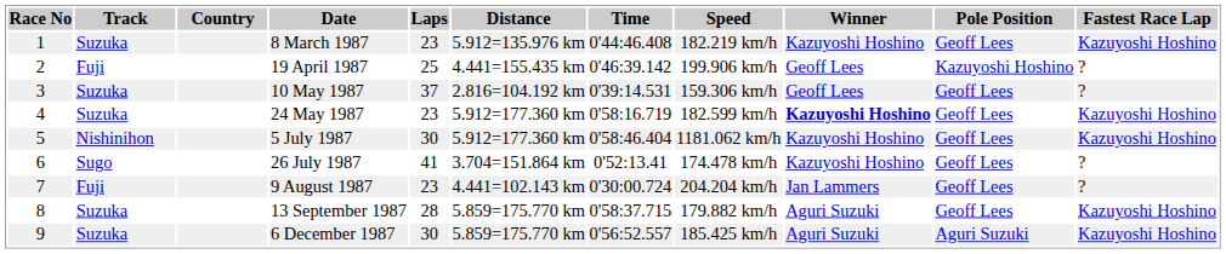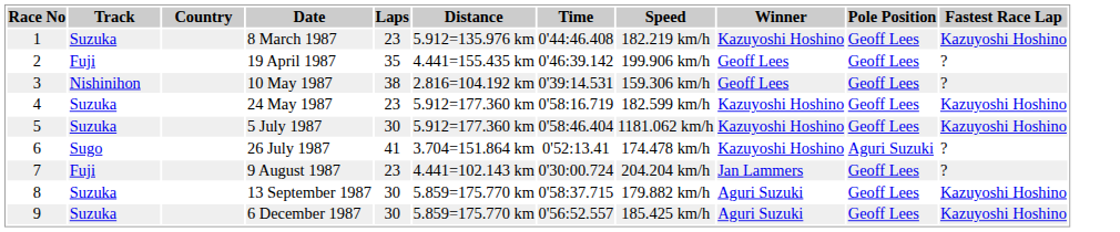19 April 1987 | Laps: 25 -> 35
19 April 1987 | Pole Position: Kazuyoshi Hoshino -> Geoff Lees
10 May 1987 | Track: Suzuka -> Nishinihon
10 May 1987 | Laps: 37 -> 38
24 May 1987 | Winner: bold -> normal
5 July 1987 | Track: Nishinihon -> Suzuka
26 July 1987 | Pole Position: Geoff Lees -> Aguri Suzuki
13 September 1987 | Laps: 28 -> 30
6 December 1987 | Pole Position: Aguri Suzuki -> Geoff Lees
